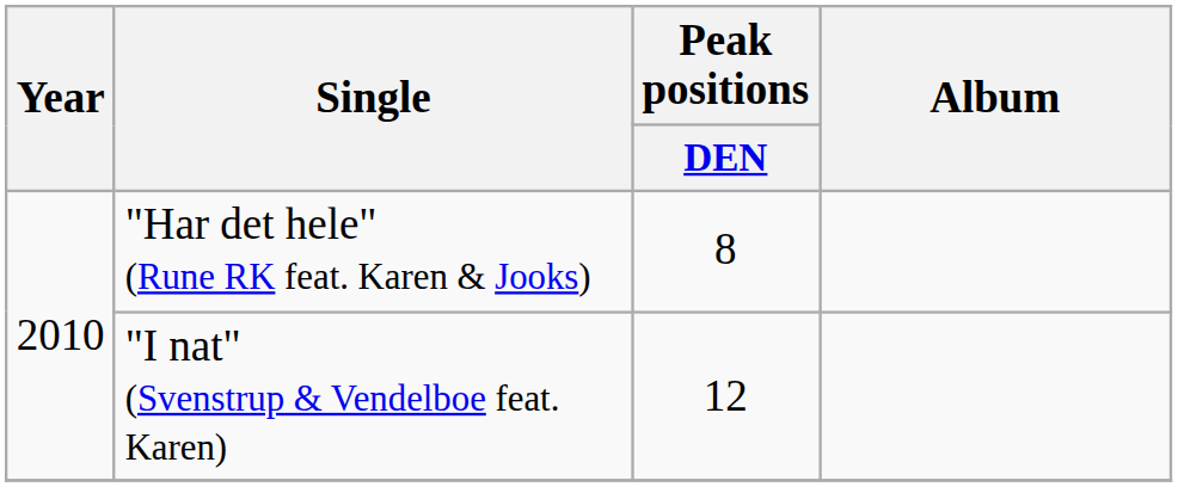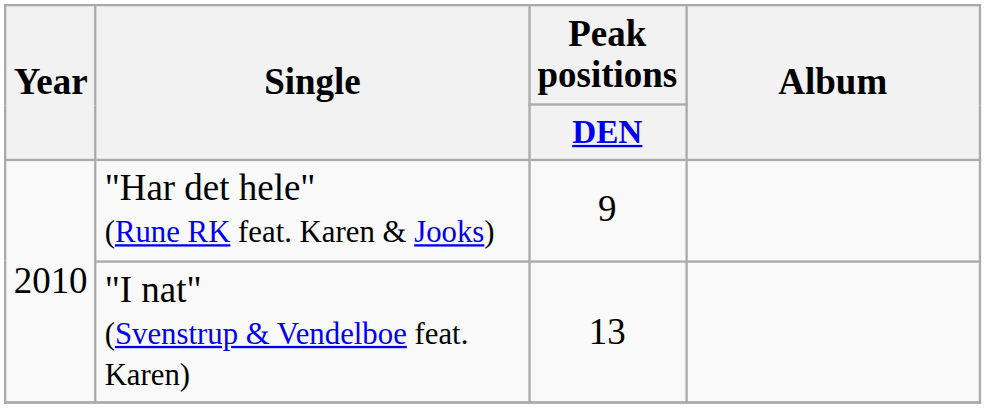"Har det hele" (Rune RK feat. Karen & Jooks) | Peak positions / DEN: 8 -> 9
"I nat" (Svenstrup & Vendelboe feat. Karen) | Peak positions / DEN: 12 -> 13
